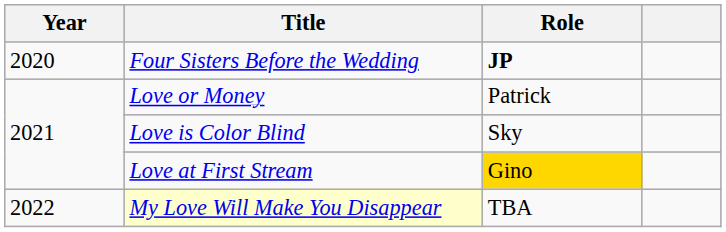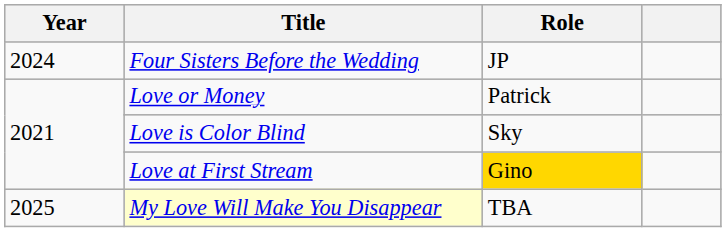Four Sisters Before the Wedding | Year: 2020 -> 2024
Four Sisters Before the Wedding | Role: bold -> normal
My Love Will Make You Disappear | Year: 2022 -> 2025
